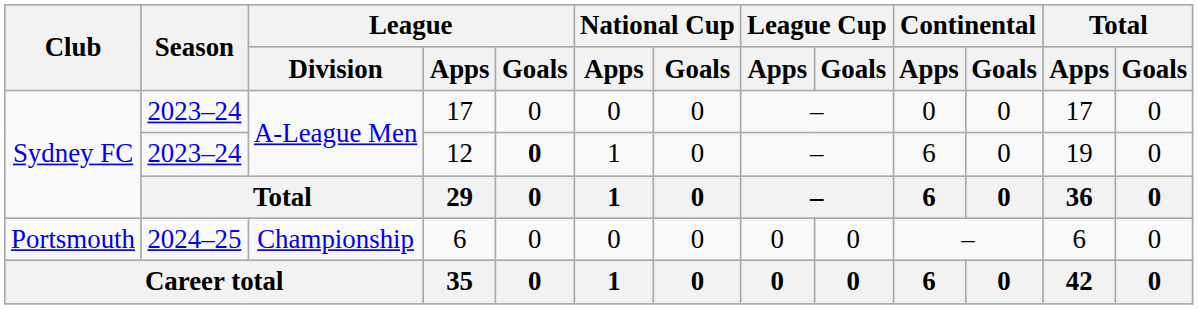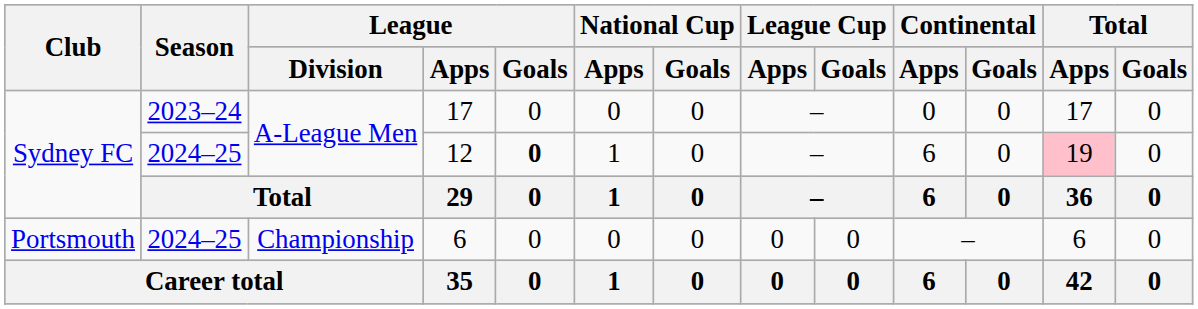12 | Season: 2023–24 -> 2024–25
12 | Total / Apps: no background -> pink background
